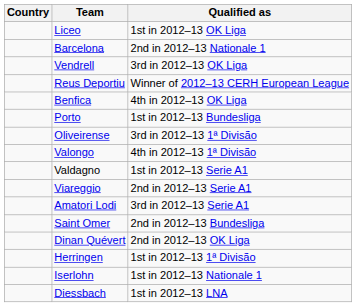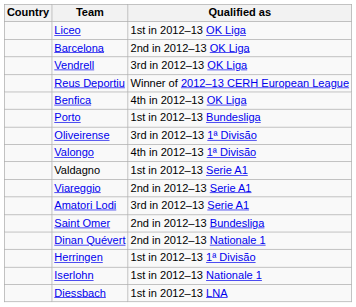Barcelona | Qualified as: 2nd in 2012–13 Nationale 1 -> 2nd in 2012–13 OK Liga
Dinan Quévert | Qualified as: 2nd in 2012–13 OK Liga -> 2nd in 2012–13 Nationale 1
